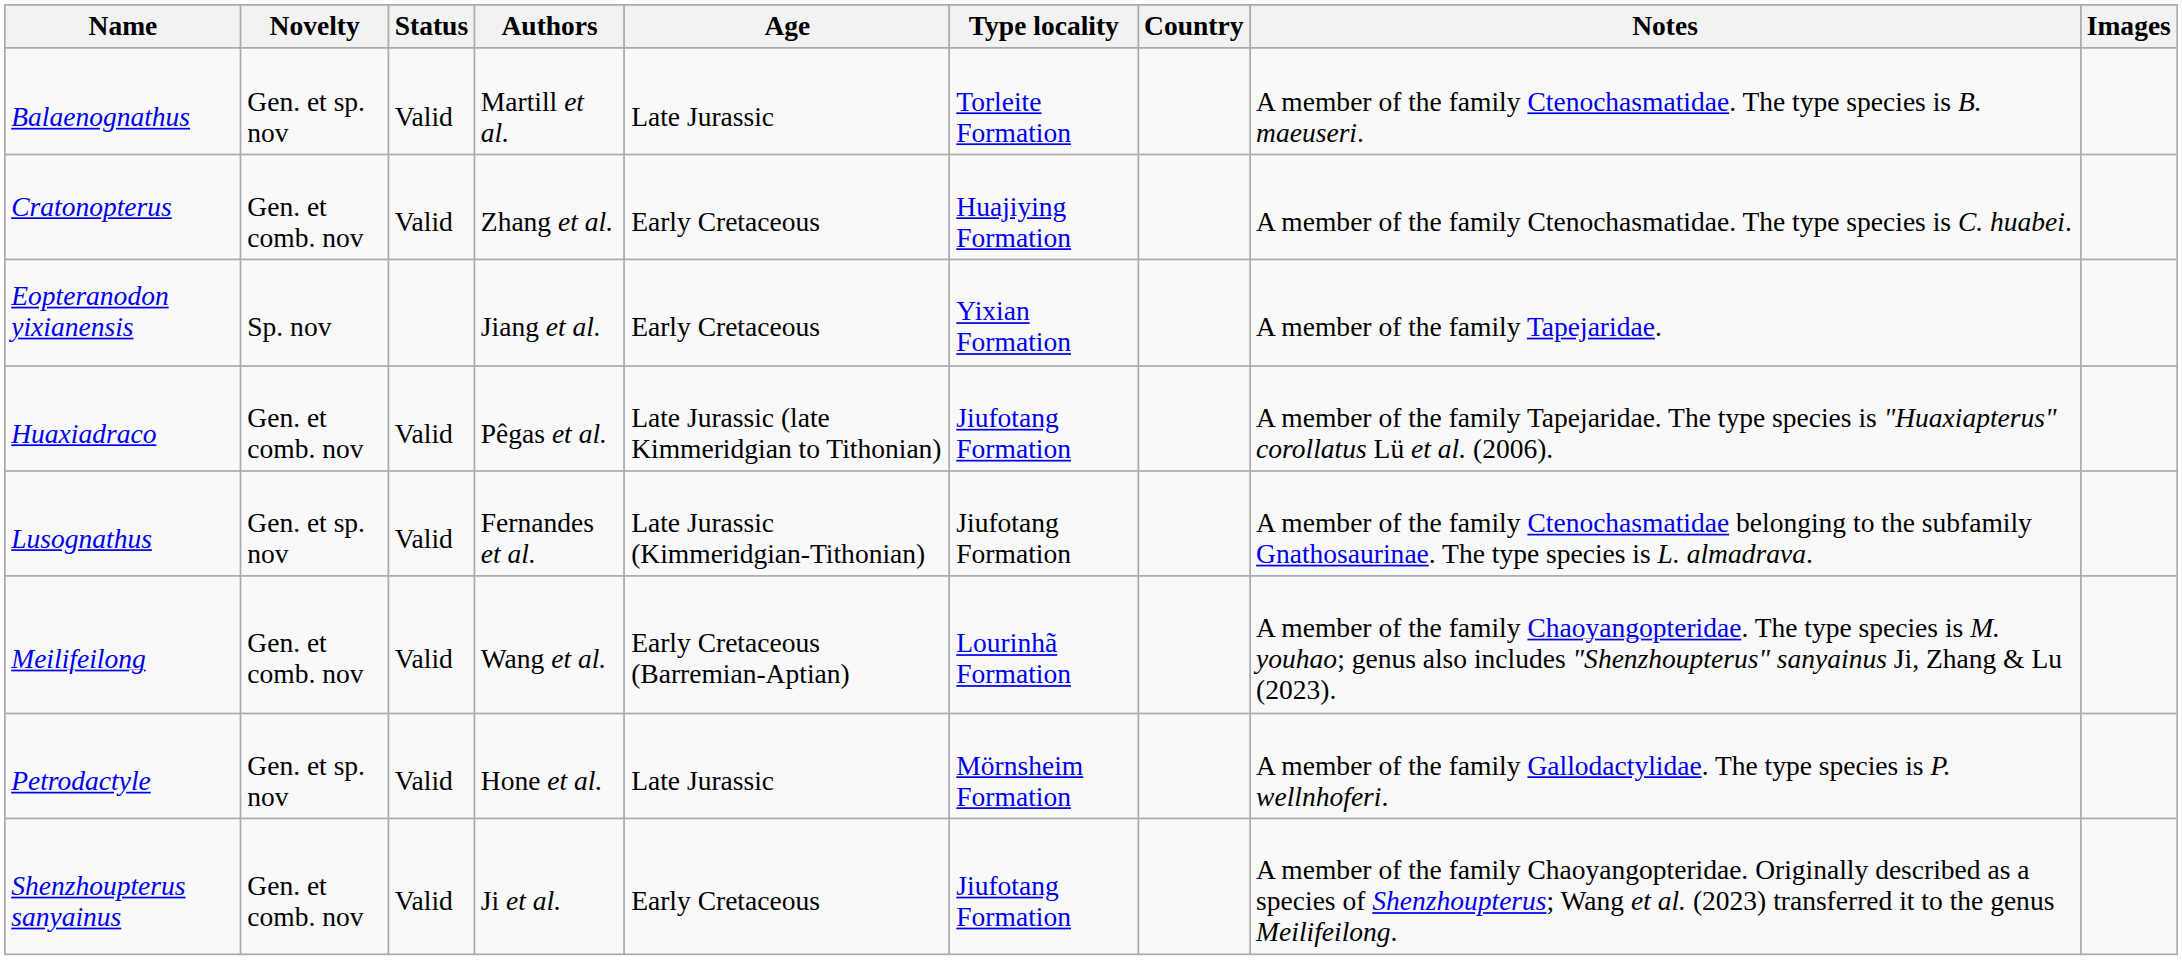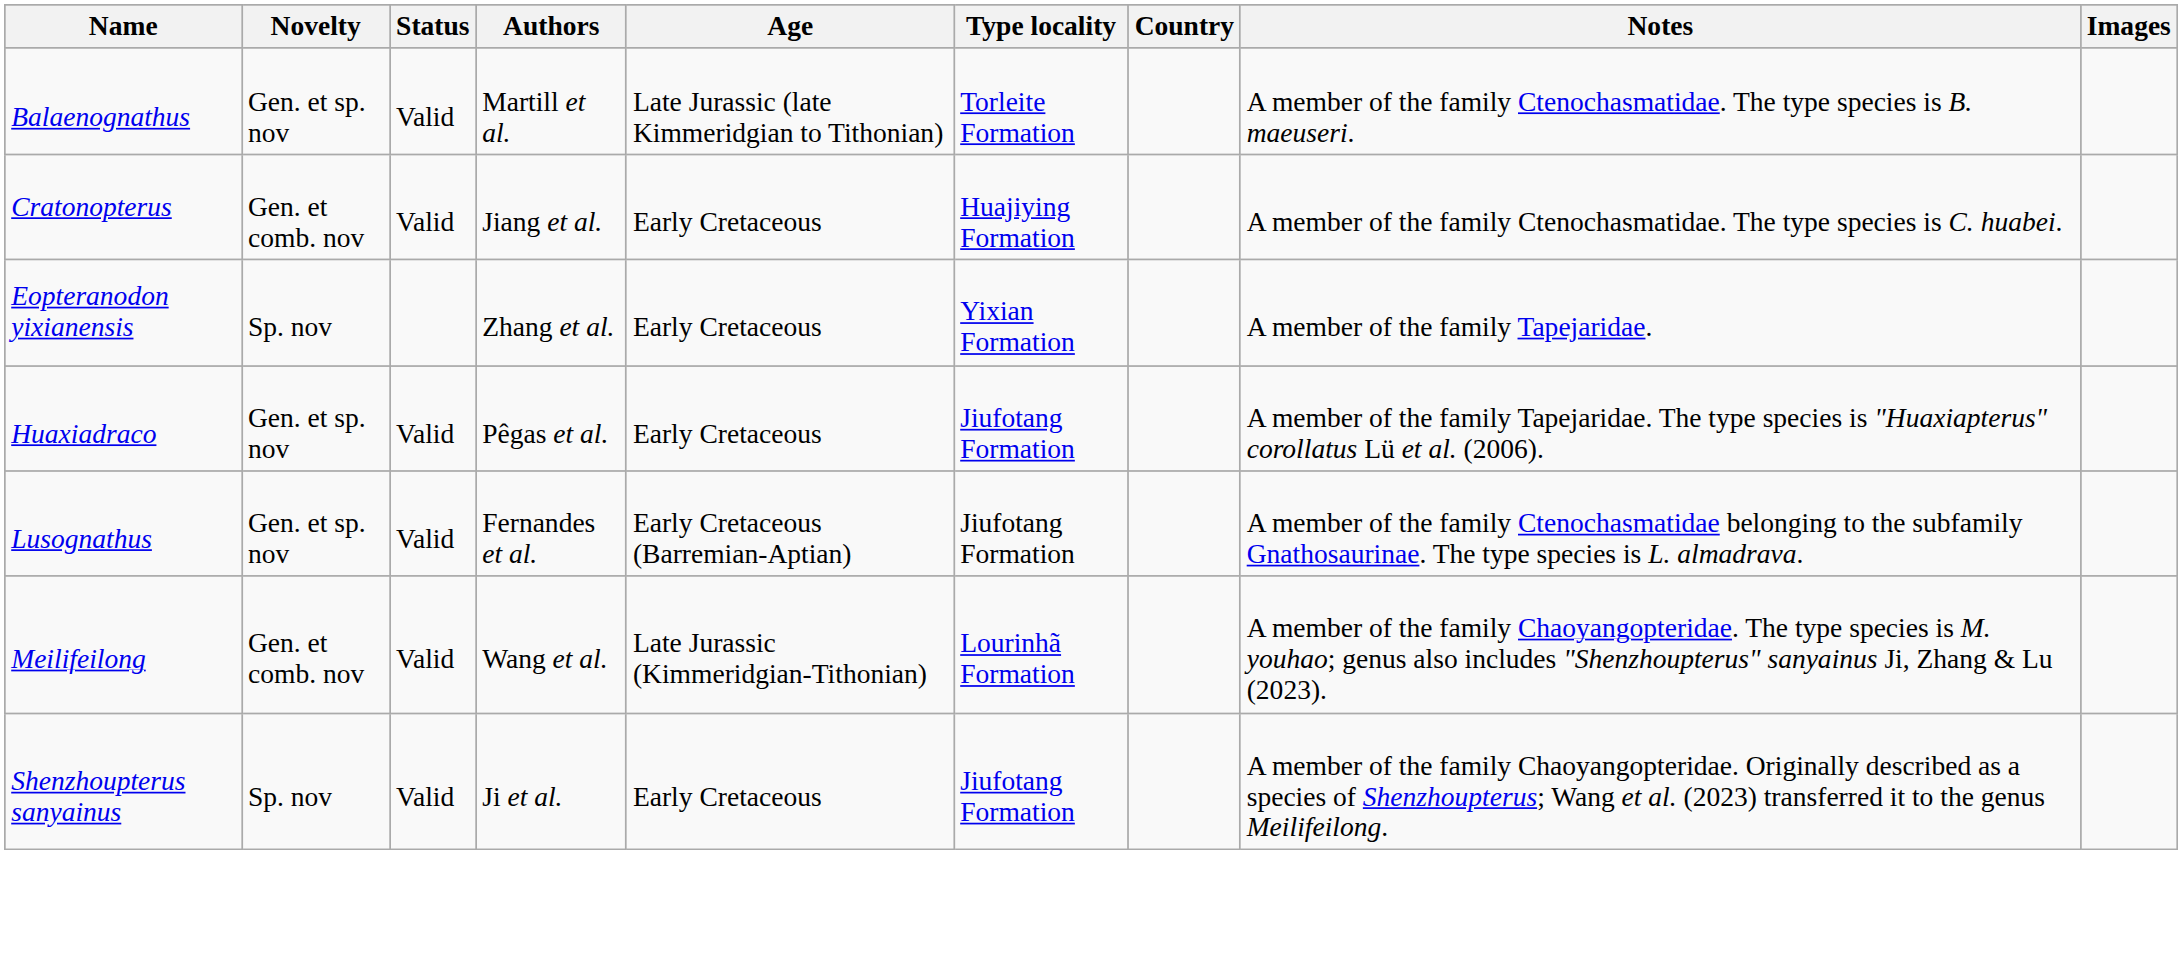Balaenognathus | Age: Late Jurassic -> Late Jurassic (late Kimmeridgian to Tithonian)
Cratonopterus | Authors: Zhang et al. -> Jiang et al.
Eopteranodon yixianensis | Authors: Jiang et al. -> Zhang et al.
Huaxiadraco | Novelty: Gen. et comb. nov -> Gen. et sp. nov
Huaxiadraco | Age: Late Jurassic (late Kimmeridgian to Tithonian) -> Early Cretaceous
Lusognathus | Age: Late Jurassic (Kimmeridgian-Tithonian) -> Early Cretaceous (Barremian-Aptian)
Meilifeilong | Age: Early Cretaceous (Barremian-Aptian) -> Late Jurassic (Kimmeridgian-Tithonian)
- row: Petrodactyle | Gen. et sp. nov | Valid | Hone et al. | Late Jurassic | Mörnsheim Formation | A member of the family Gallodactylidae. The type species is P. wellnhoferi.
Shenzhoupterus sanyainus | Novelty: Gen. et comb. nov -> Sp. nov
